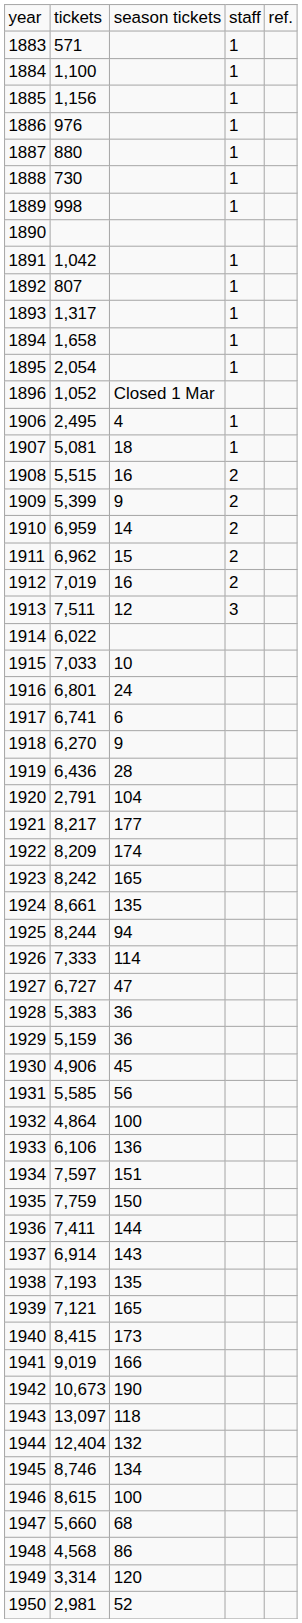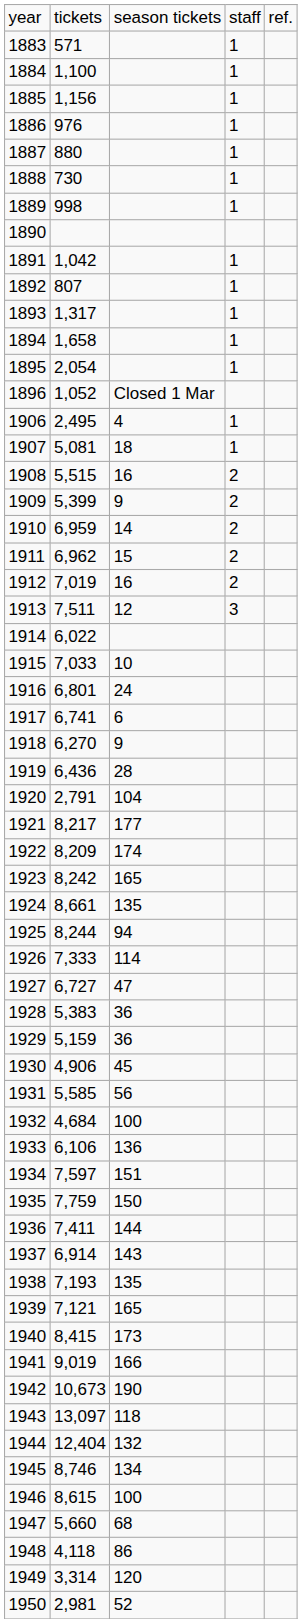1932 | column 2: 4,864 -> 4,684
1948 | column 2: 4,568 -> 4,118
